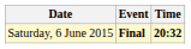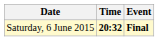columns swapped: Time <-> Event
